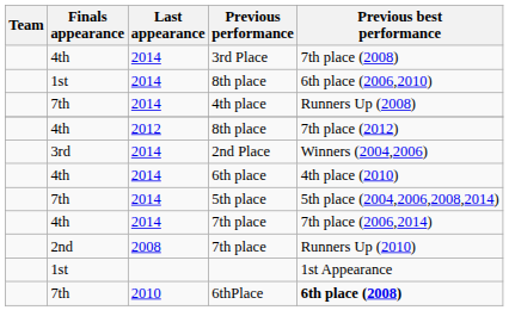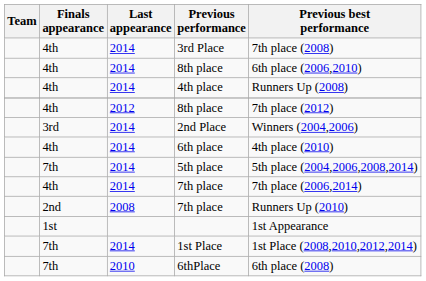2014 / 8th place | Finals appearance: 1st -> 4th
4th place | Finals appearance: 7th -> 4th
+ row: 7th | 2014 | 1st Place | 1st Place (2008,2010,2012,2014)
6thPlace | Previous best performance: bold -> normal
